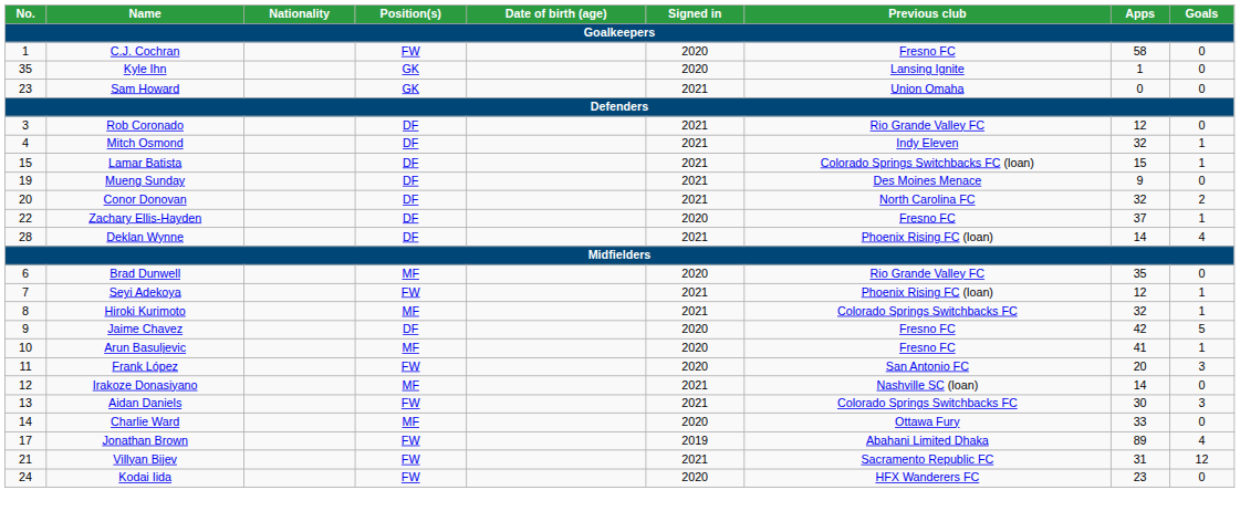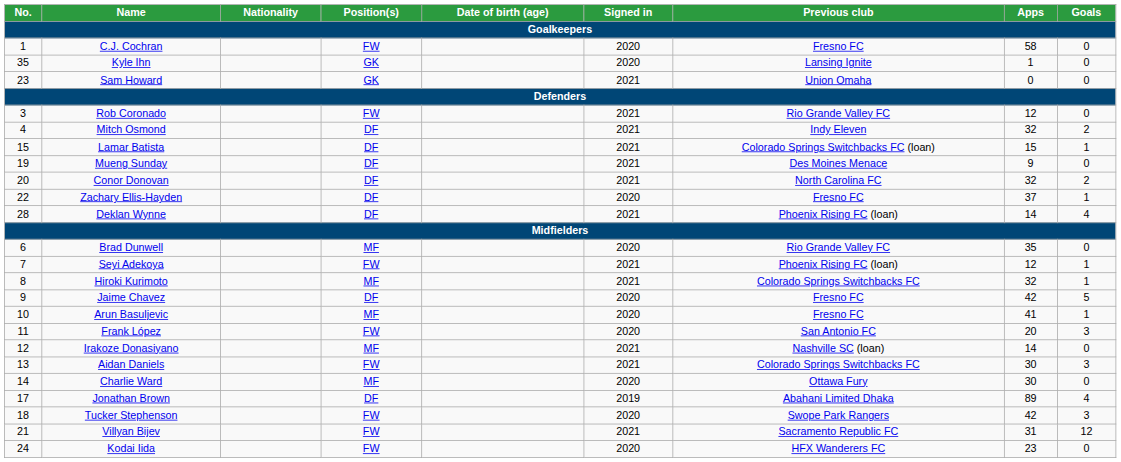Rob Coronado | Position(s): DF -> FW
Mitch Osmond | Goals: 1 -> 2
Charlie Ward | Apps: 33 -> 30
Jonathan Brown | Position(s): FW -> DF
+ row: 18 | Tucker Stephenson | FW | 2020 | Swope Park Rangers | 42 | 3
